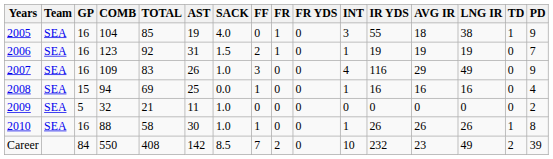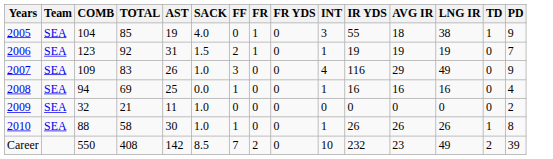- column: GP | 16 | 16 | 16 | 15 | 5 | 16 | 84
